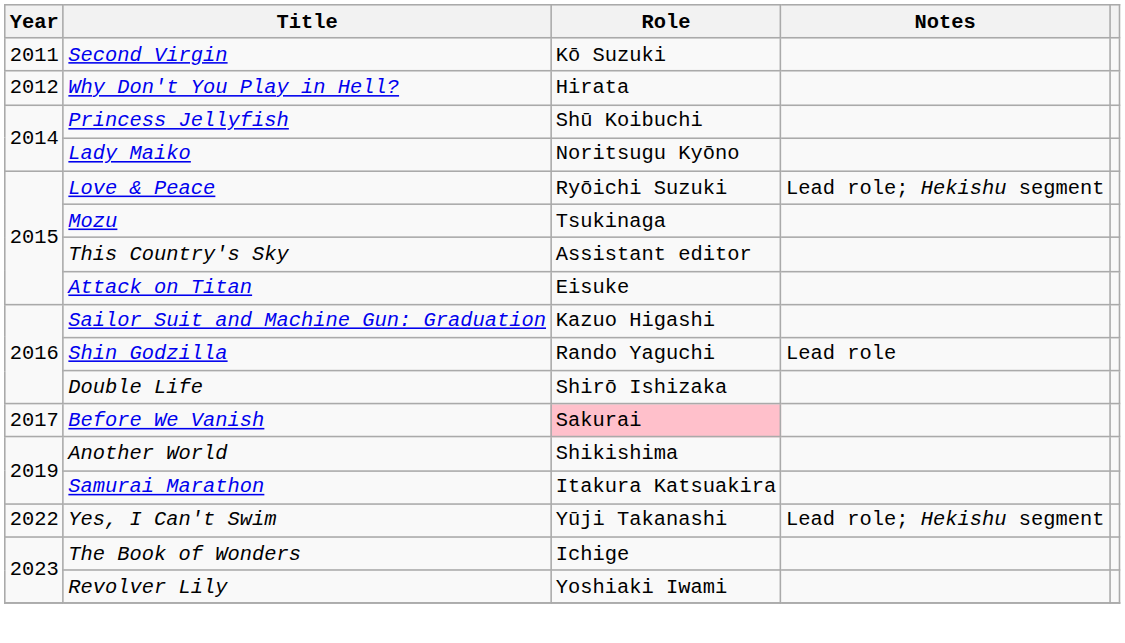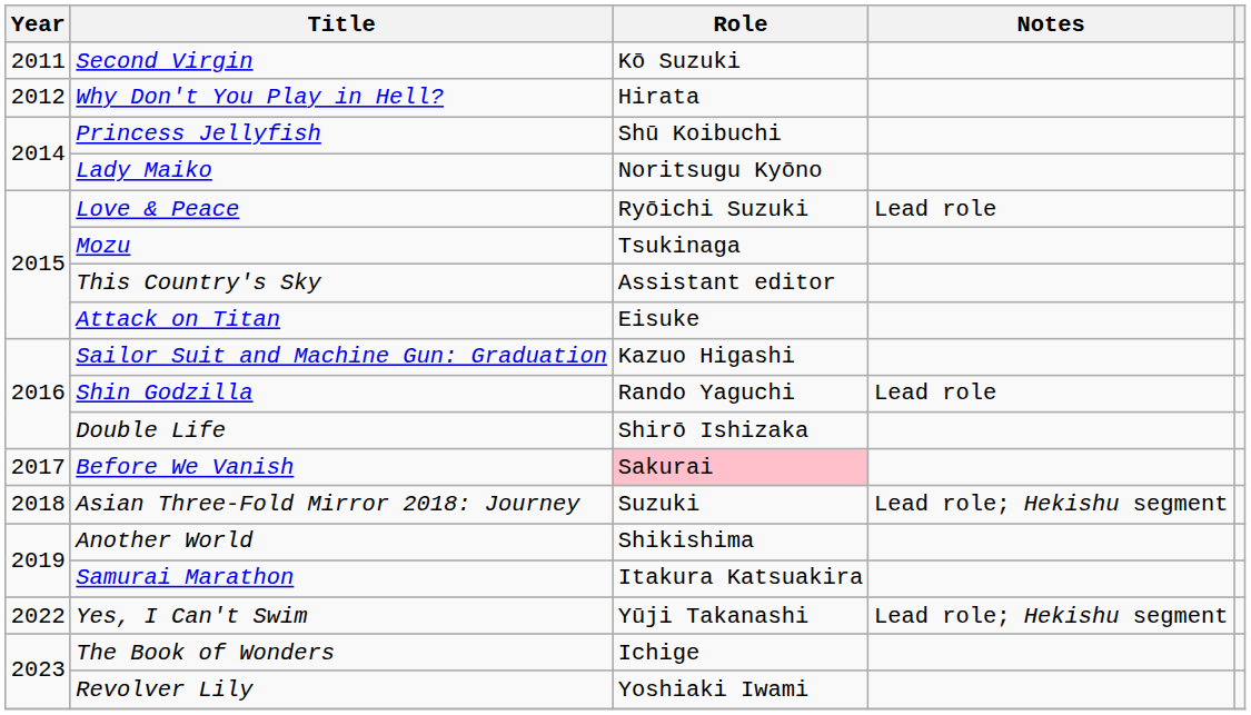Love & Peace | Notes: Lead role; Hekishu segment -> Lead role
+ row: 2018 | Asian Three-Fold Mirror 2018: Journey | Suzuki | Lead role; Hekishu segment
